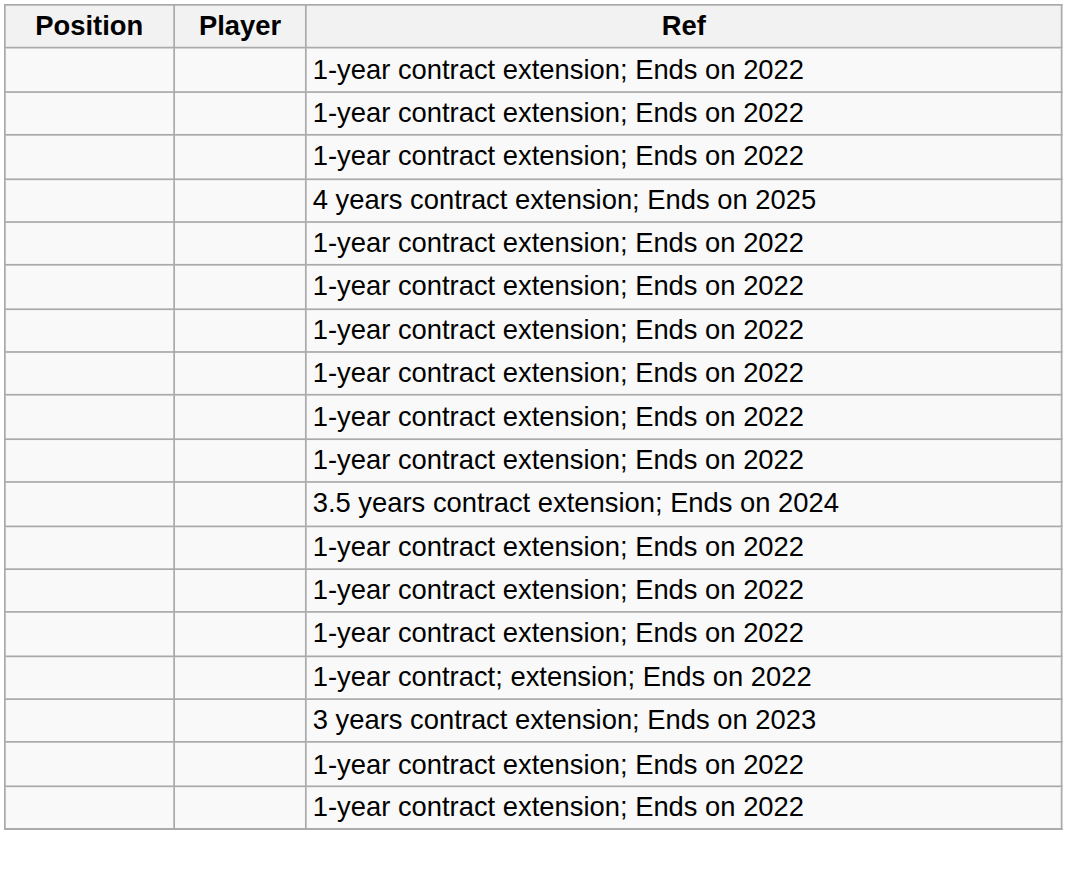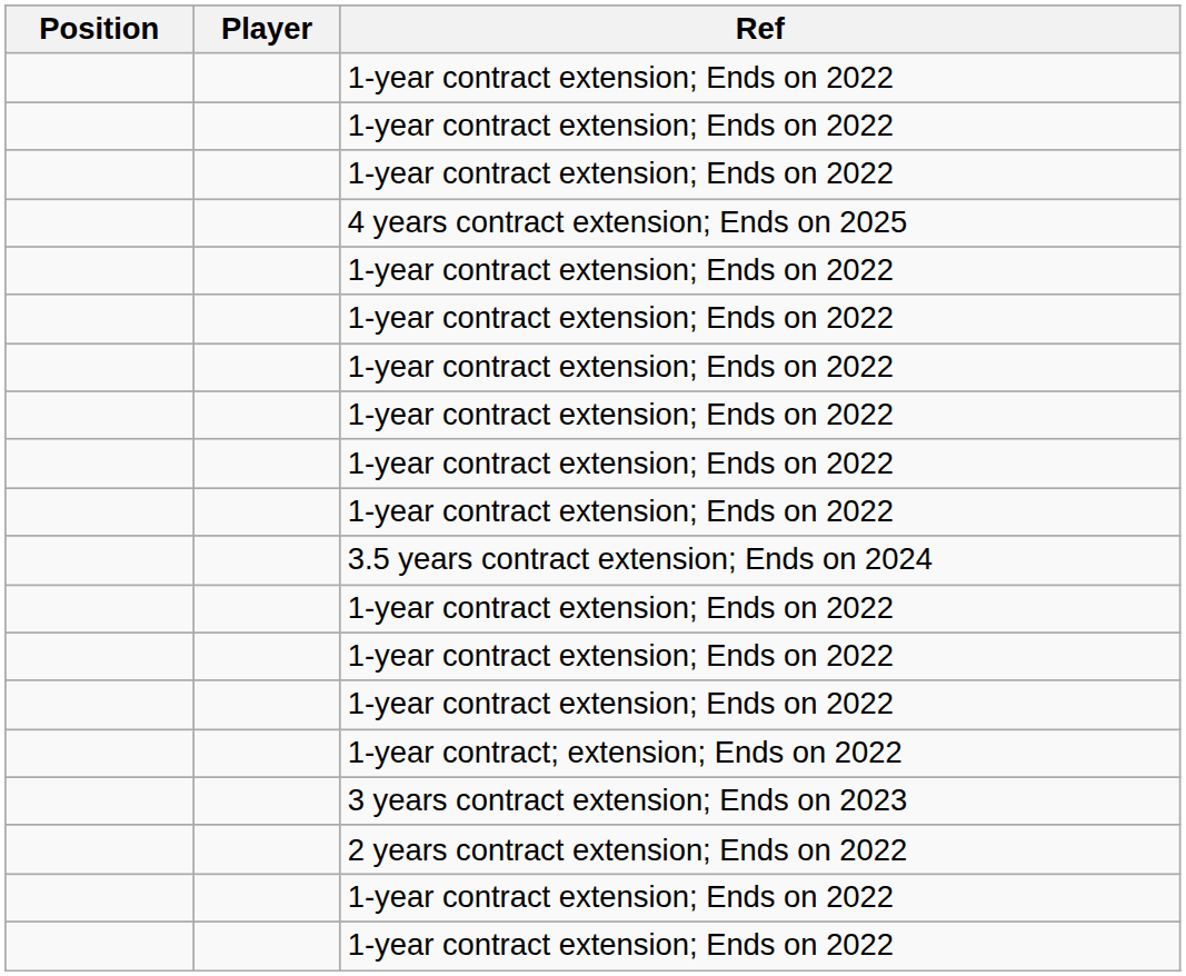+ row: 2 years contract extension; Ends on 2022
